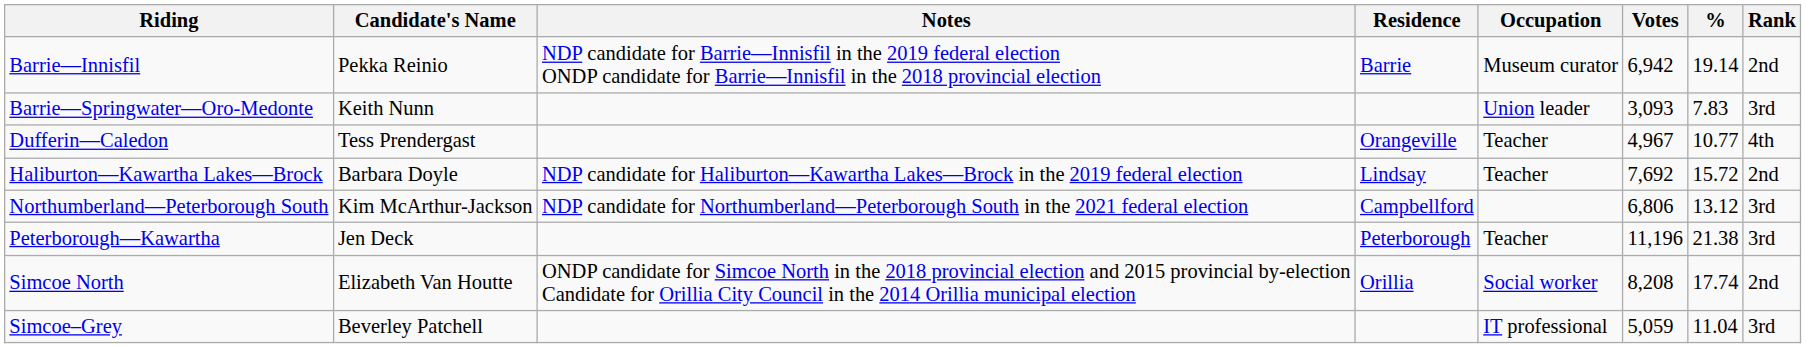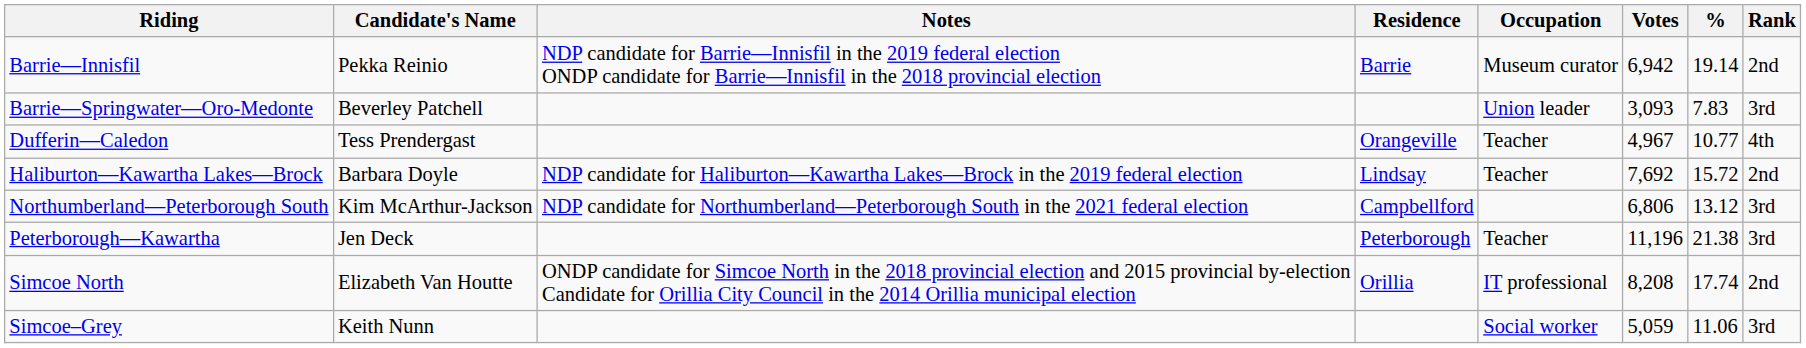Barrie—Springwater—Oro-Medonte | Candidate's Name: Keith Nunn -> Beverley Patchell
Simcoe North | Occupation: Social worker -> IT professional
Simcoe–Grey | Candidate's Name: Beverley Patchell -> Keith Nunn
Simcoe–Grey | Occupation: IT professional -> Social worker
Simcoe–Grey | %: 11.04 -> 11.06
